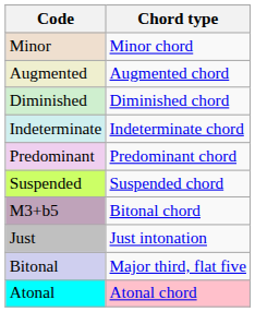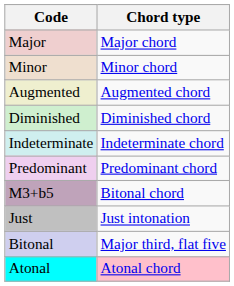+ row: Major | Major chord
- row: Suspended | Suspended chord
